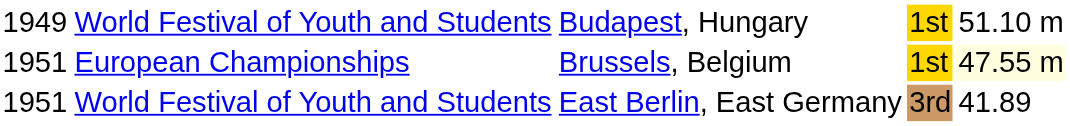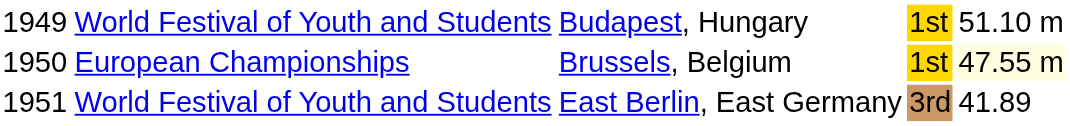European Championships | column 1: 1951 -> 1950
